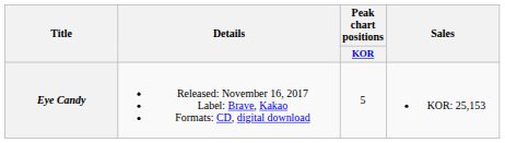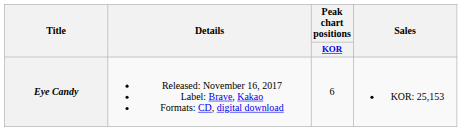Eye Candy | Peak chart positions / KOR: 5 -> 6
